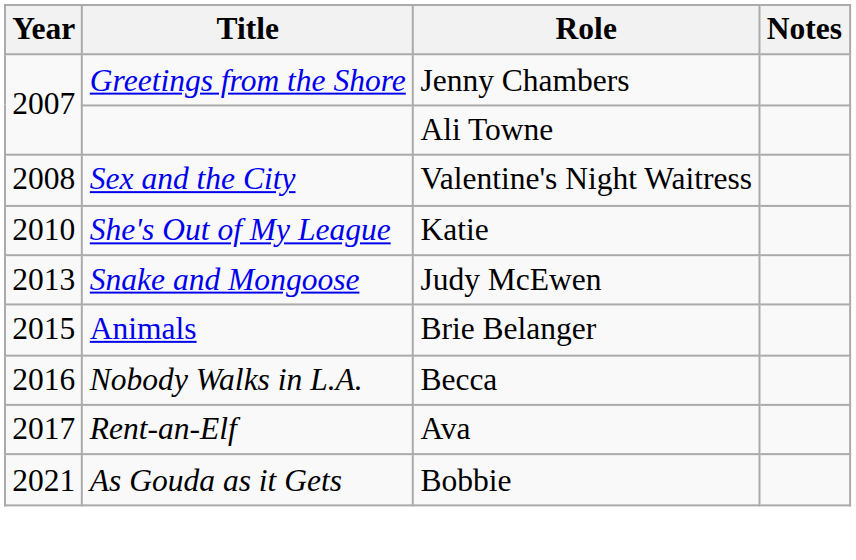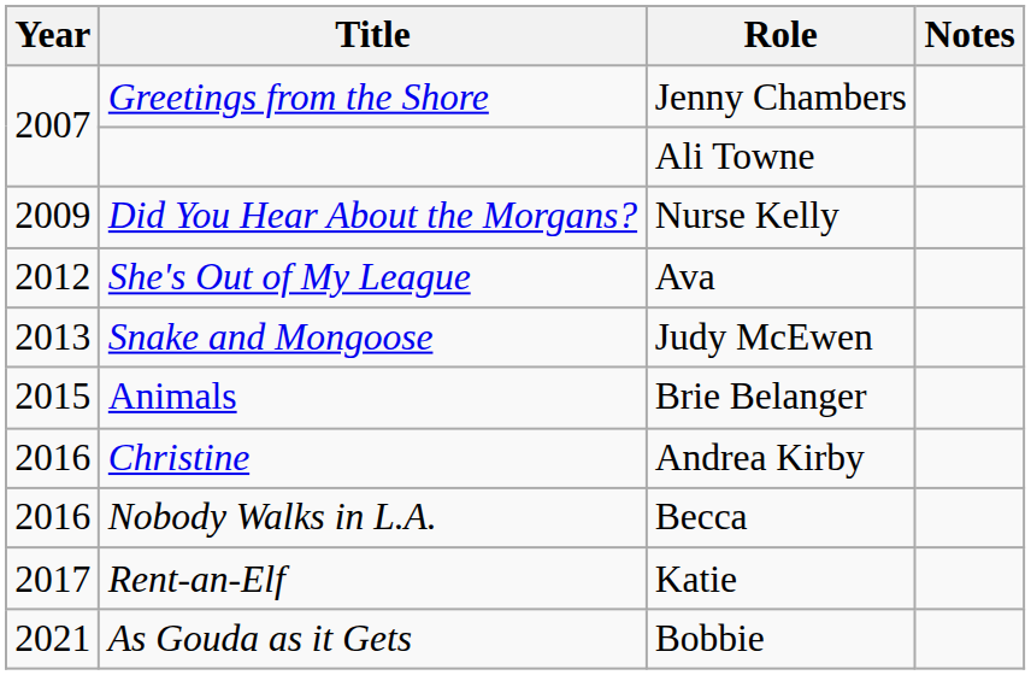- row: 2008 | Sex and the City | Valentine's Night Waitress
+ row: 2009 | Did You Hear About the Morgans? | Nurse Kelly
She's Out of My League | Year: 2010 -> 2012
She's Out of My League | Role: Katie -> Ava
+ row: 2016 | Christine | Andrea Kirby
Rent-an-Elf | Role: Ava -> Katie
